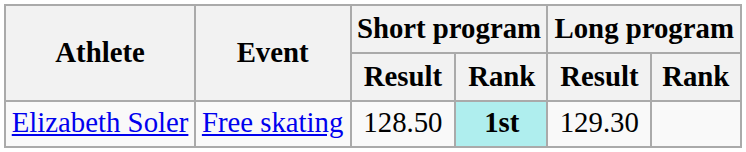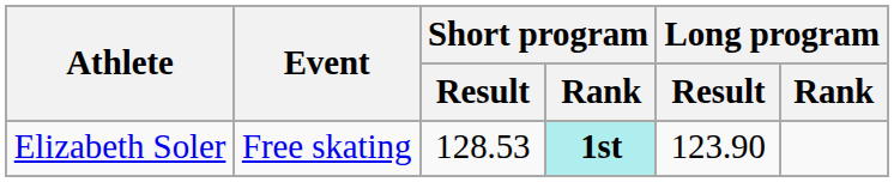Elizabeth Soler | Short program / Result: 128.50 -> 128.53
Elizabeth Soler | Long program / Result: 129.30 -> 123.90
